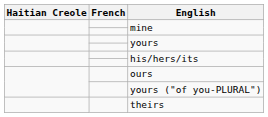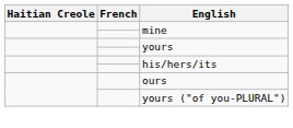- row: theirs
